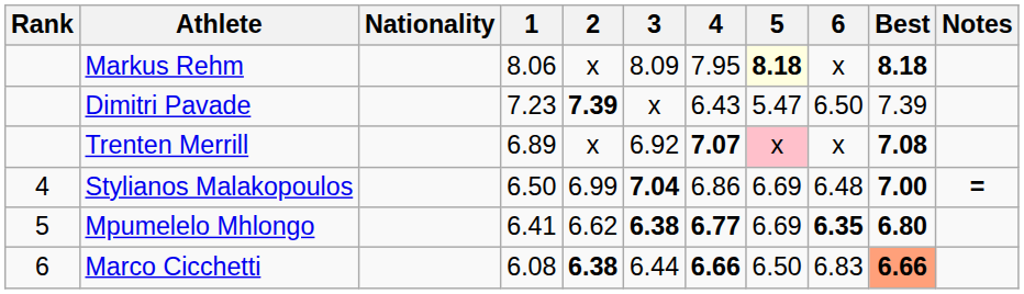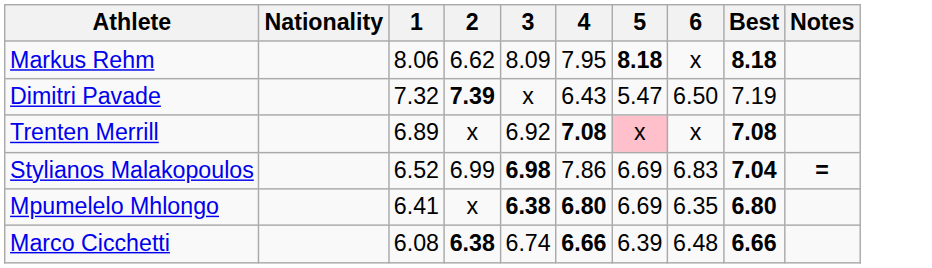- column: Rank | 4 | 5 | 6
Markus Rehm | 2: x -> 6.62
Markus Rehm | 5: lightyellow background -> no background
Dimitri Pavade | 1: 7.23 -> 7.32
Dimitri Pavade | Best: 7.39 -> 7.19
Trenten Merrill | 4: 7.07 -> 7.08
Stylianos Malakopoulos | 1: 6.50 -> 6.52
Stylianos Malakopoulos | 3: 7.04 -> 6.98
Stylianos Malakopoulos | 4: 6.86 -> 7.86
Stylianos Malakopoulos | 6: 6.48 -> 6.83
Stylianos Malakopoulos | Best: 7.00 -> 7.04
Mpumelelo Mhlongo | 2: 6.62 -> x
Mpumelelo Mhlongo | 4: 6.77 -> 6.80
Mpumelelo Mhlongo | 6: bold -> normal
Marco Cicchetti | 3: 6.44 -> 6.74
Marco Cicchetti | 5: 6.50 -> 6.39
Marco Cicchetti | 6: 6.83 -> 6.48
Marco Cicchetti | Best: lightsalmon background -> no background
